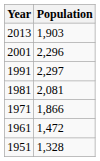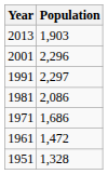1981 | Population: 2,081 -> 2,086
1971 | Population: 1,866 -> 1,686
